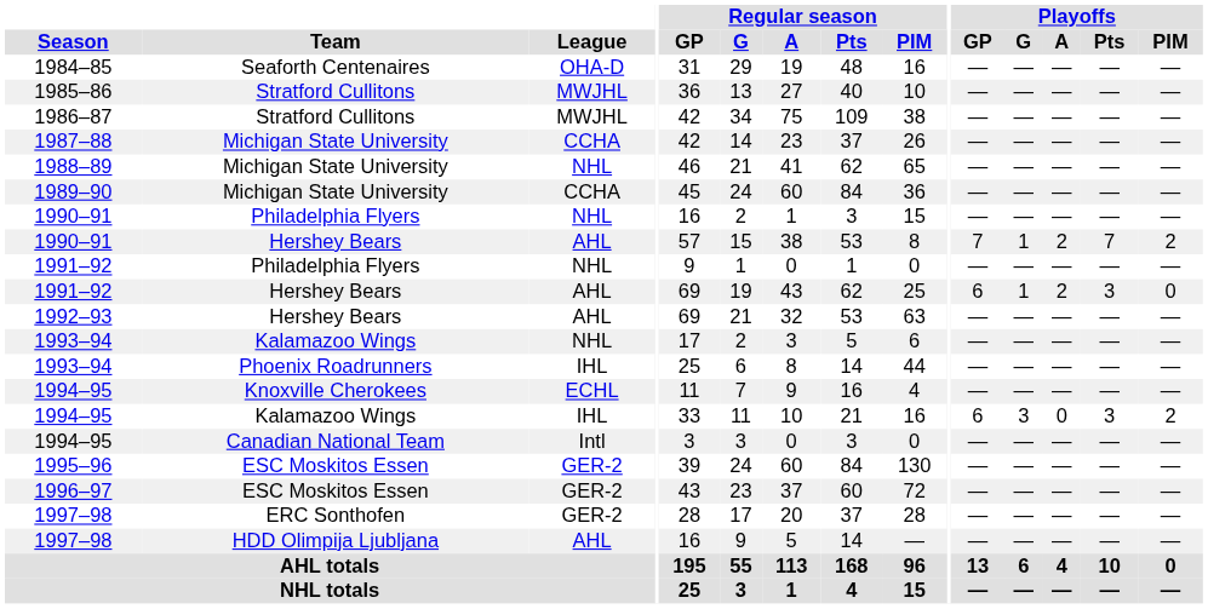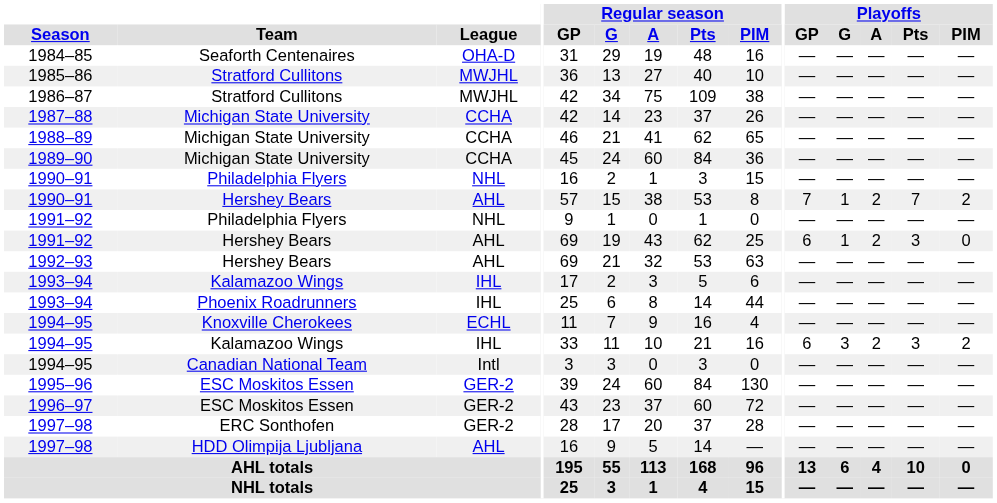1988–89 | League: NHL -> CCHA
1993–94 / Kalamazoo Wings | League: NHL -> IHL
1994–95 / Kalamazoo Wings | Playoffs / A: 0 -> 2
